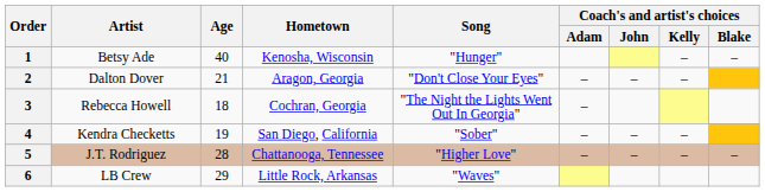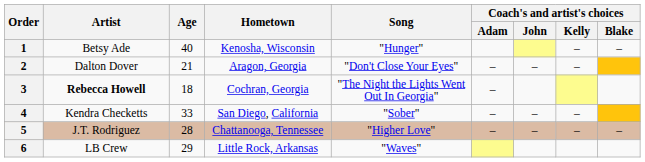3 | Artist: normal -> bold
4 | Age: 19 -> 33
